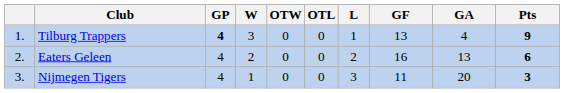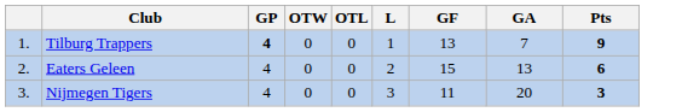- column: W | 3 | 2 | 1
Tilburg Trappers | GA: 4 -> 7
Eaters Geleen | GF: 16 -> 15
